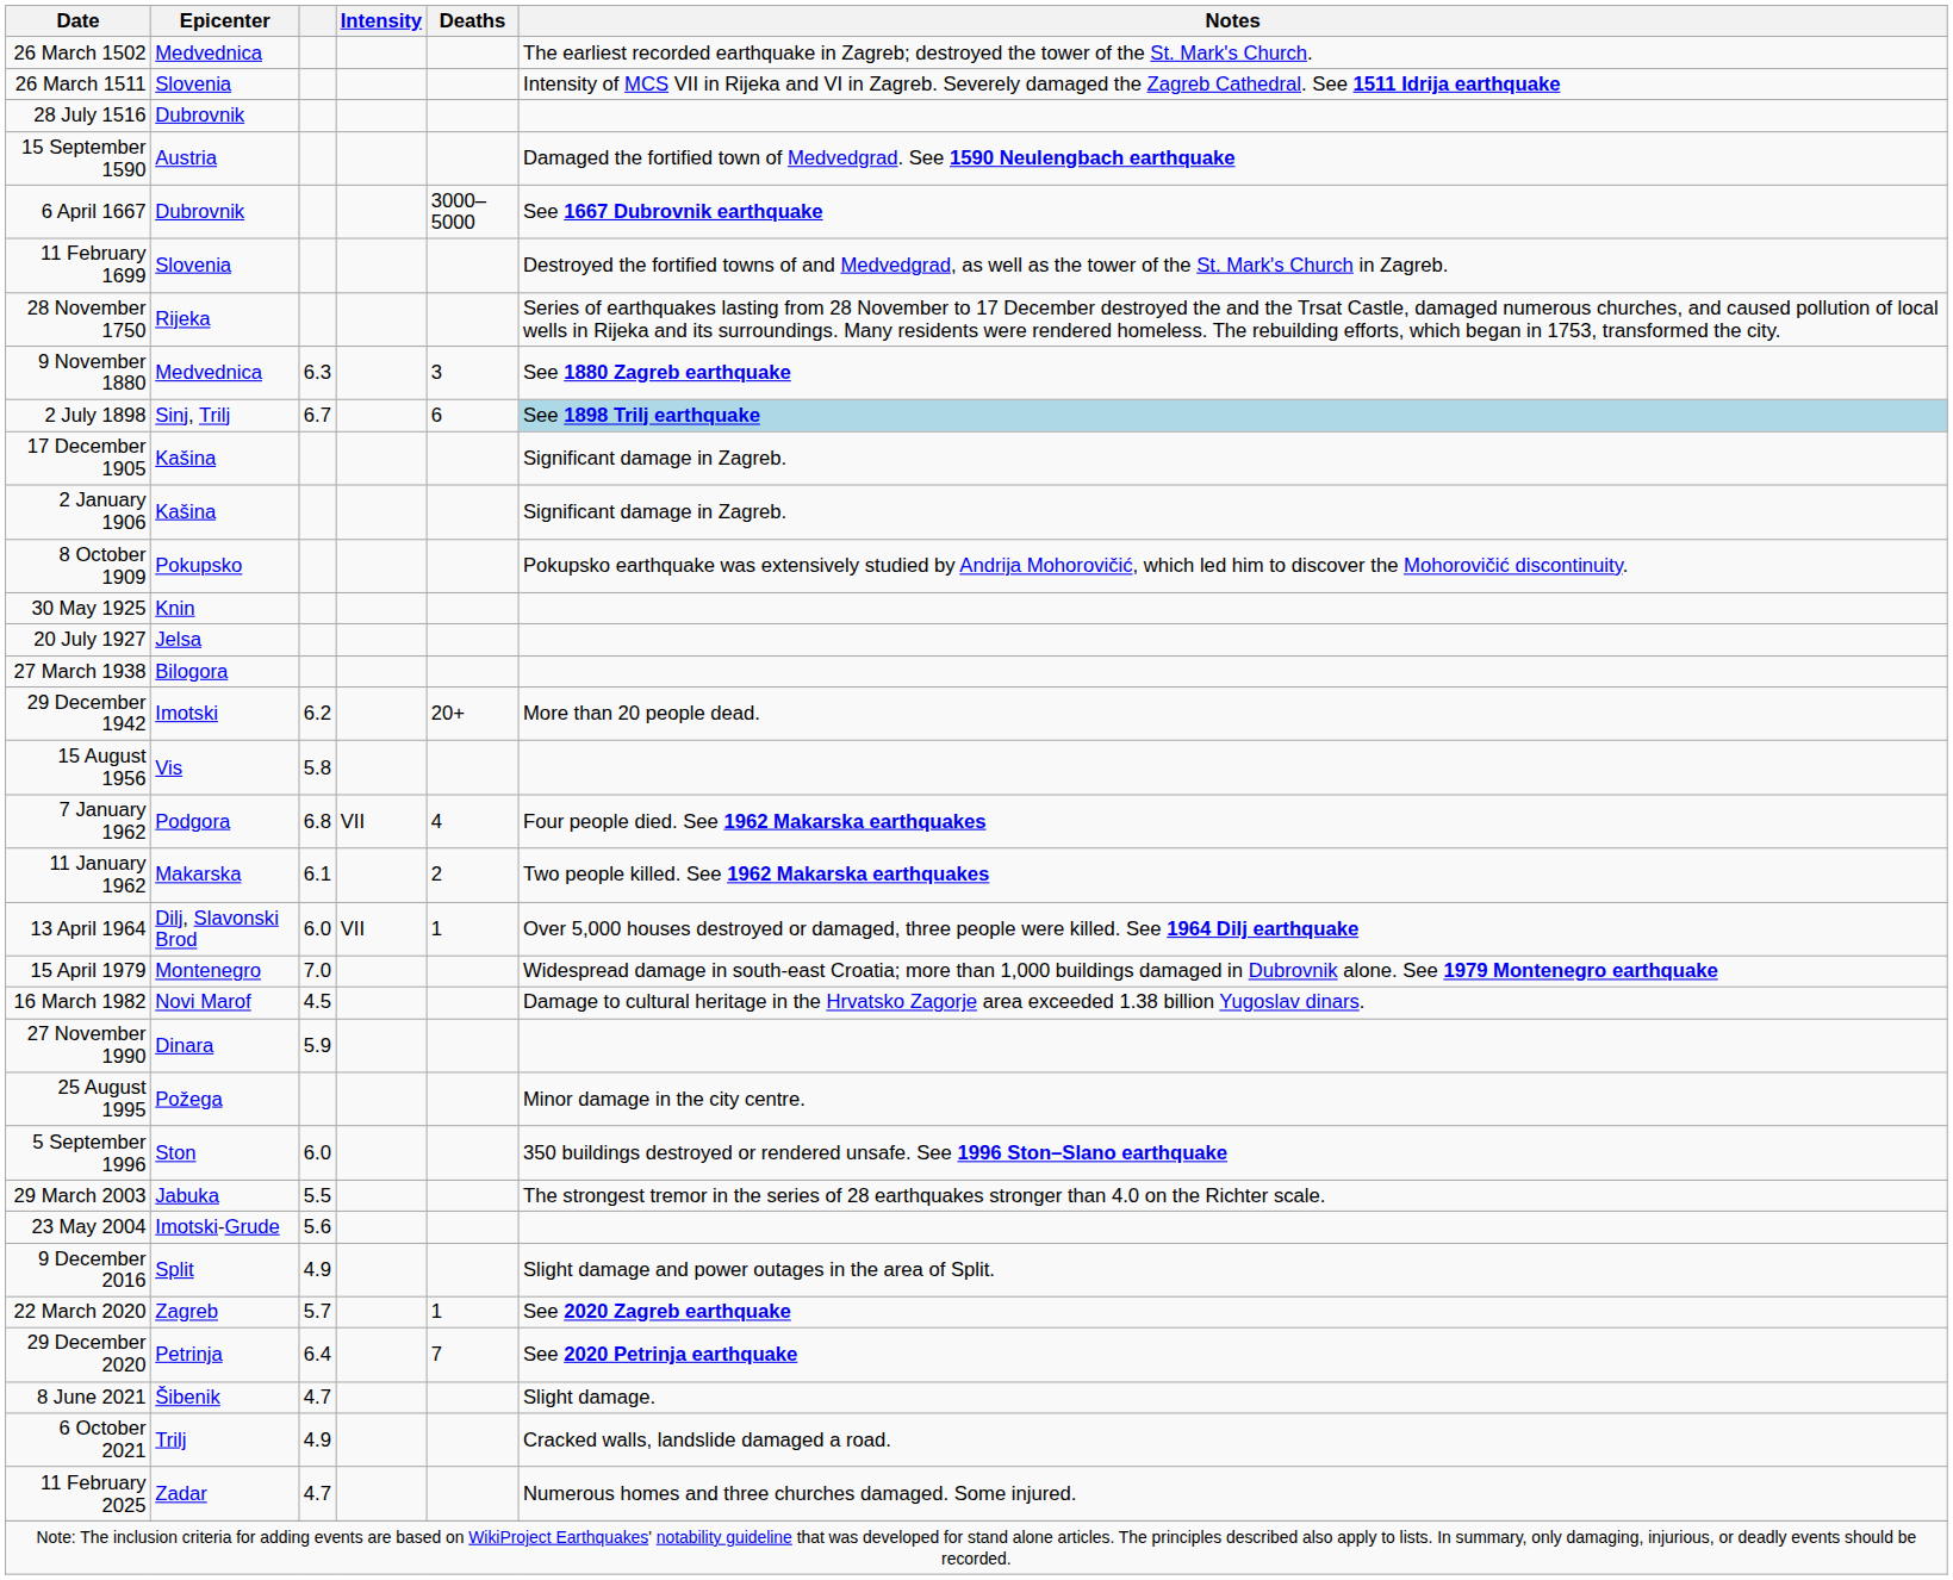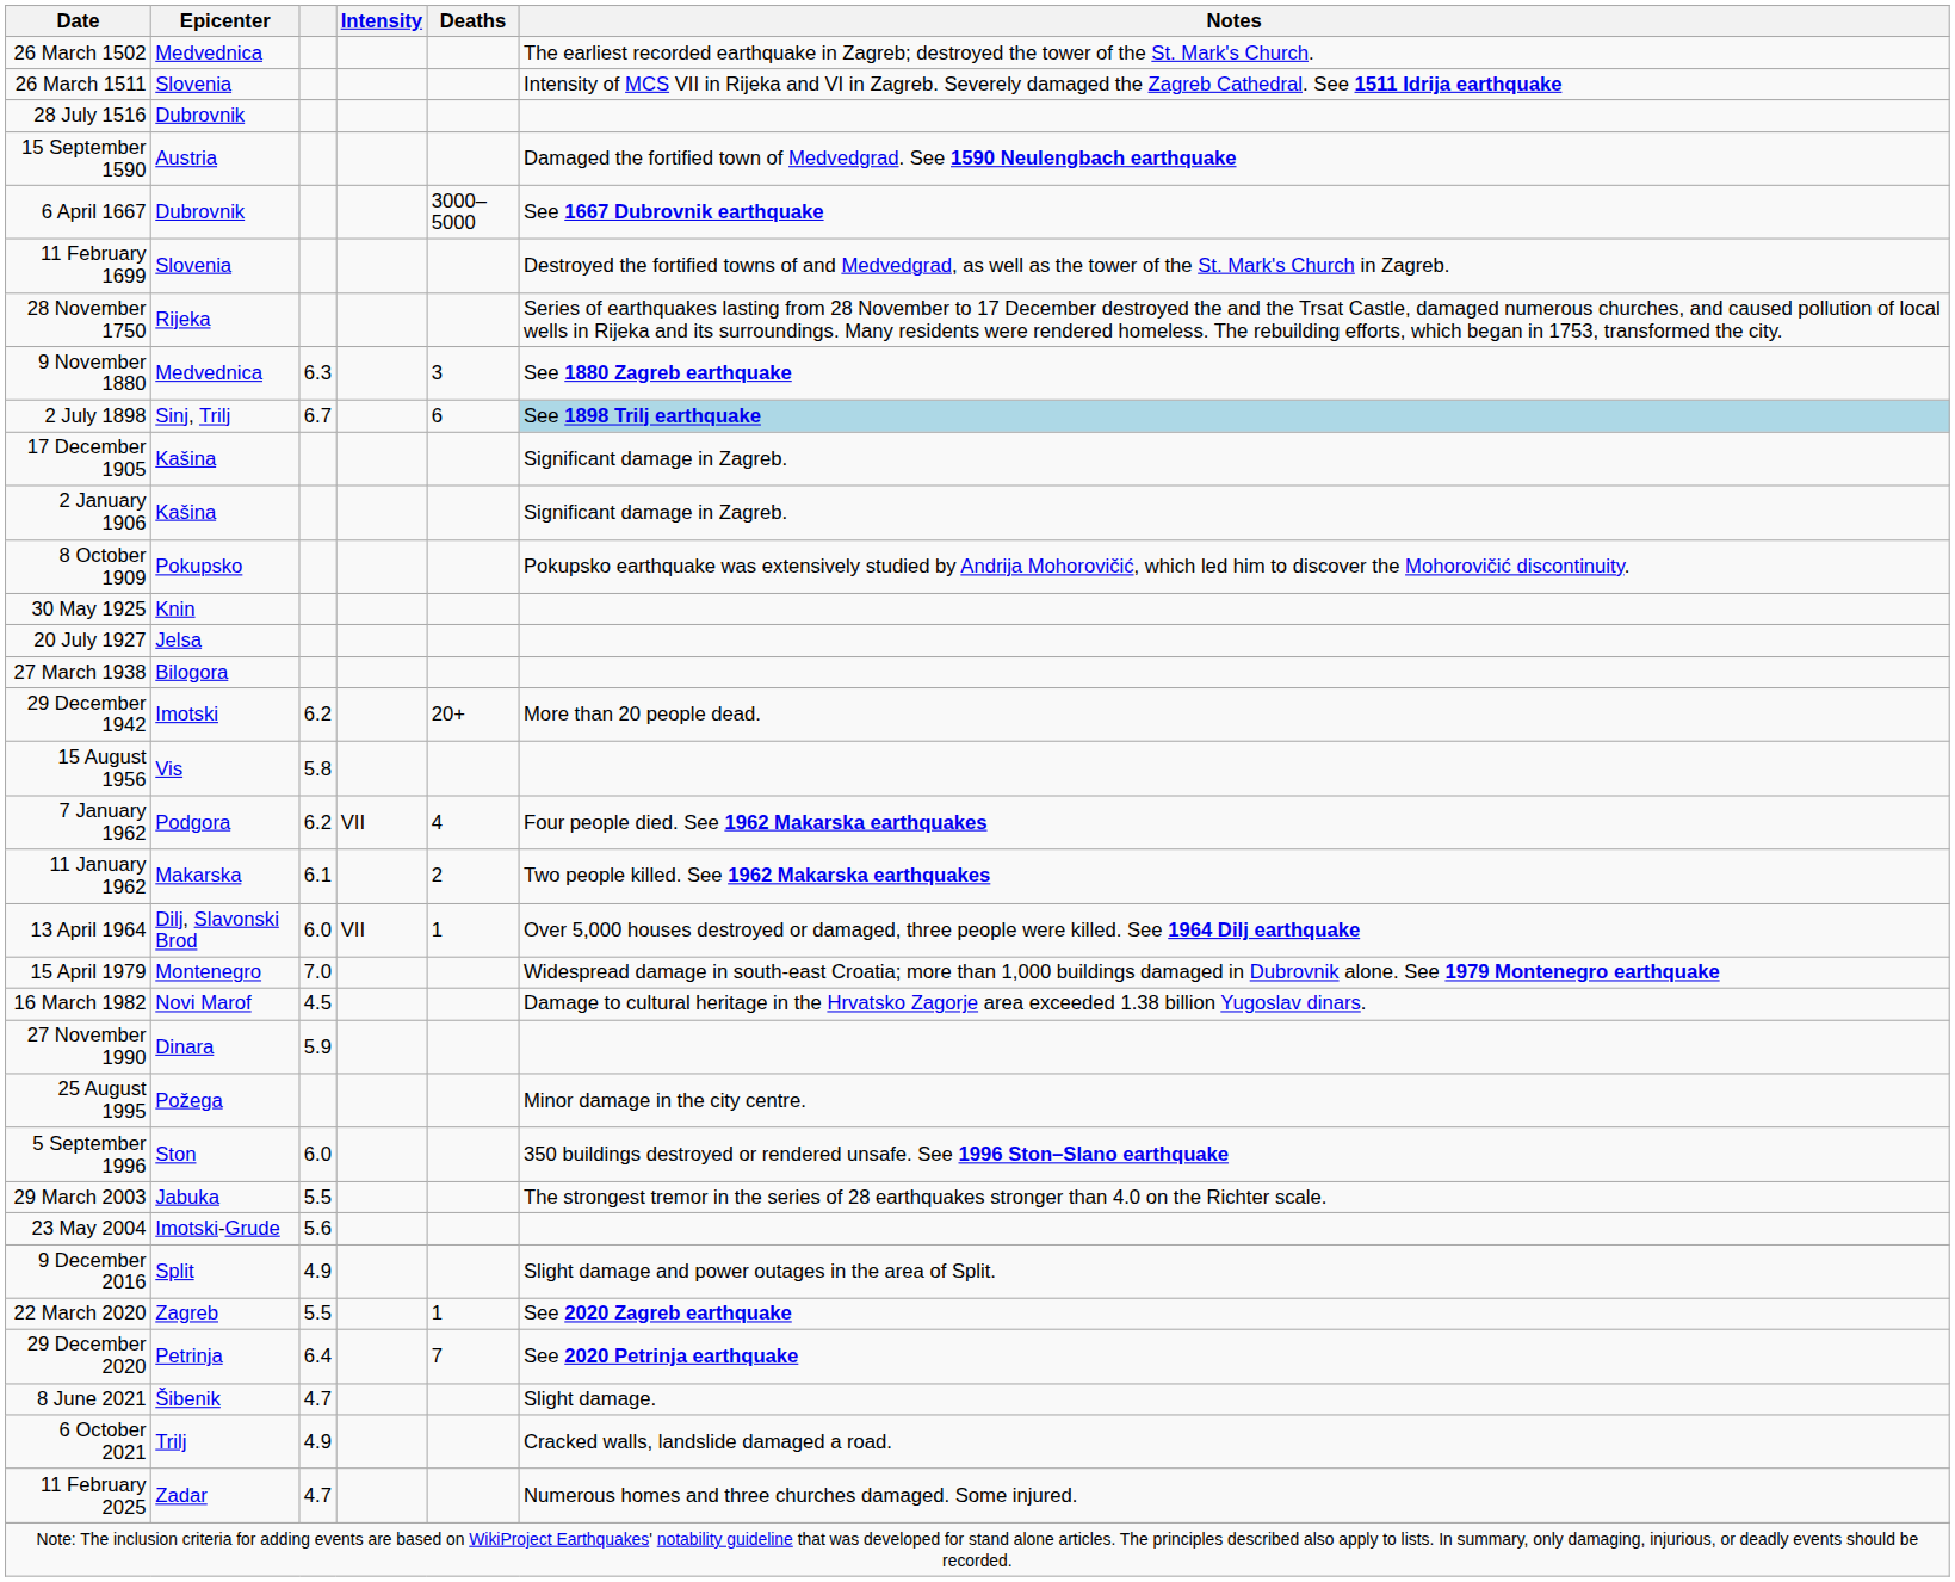7 January 1962 | column 3: 6.8 -> 6.2
22 March 2020 | column 3: 5.7 -> 5.5
